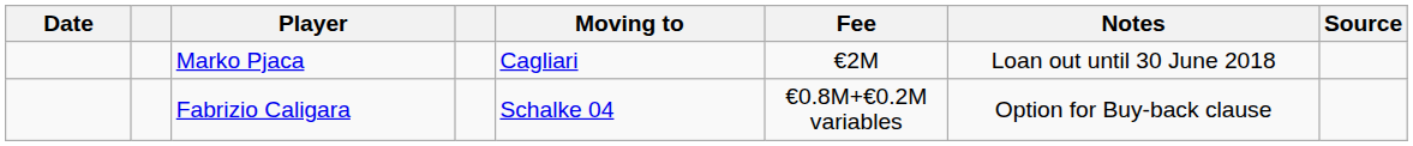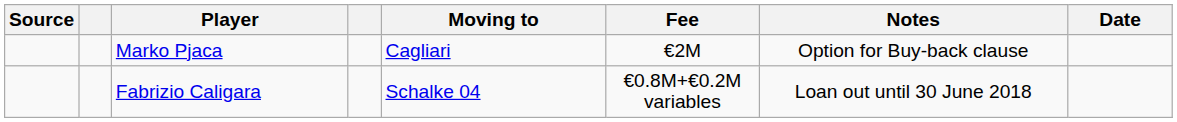columns swapped: Date <-> Source
Marko Pjaca | Notes: Loan out until 30 June 2018 -> Option for Buy-back clause
Fabrizio Caligara | Notes: Option for Buy-back clause -> Loan out until 30 June 2018
